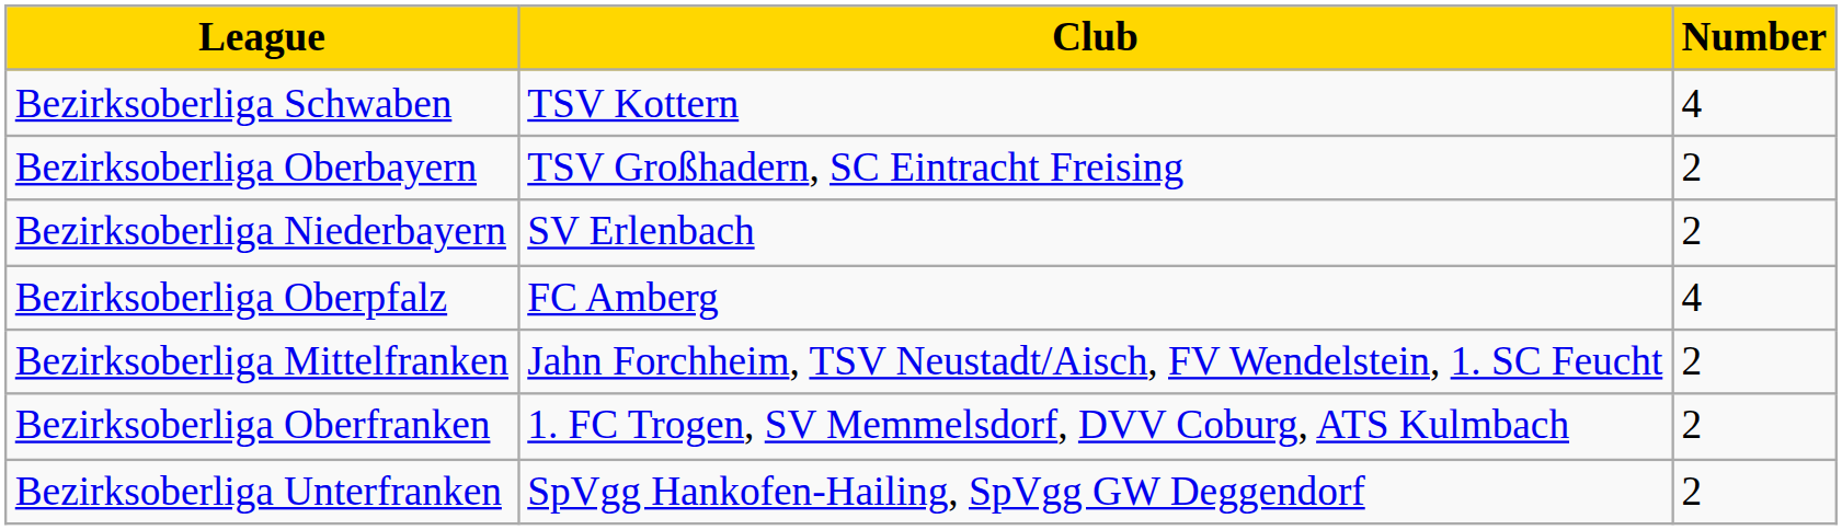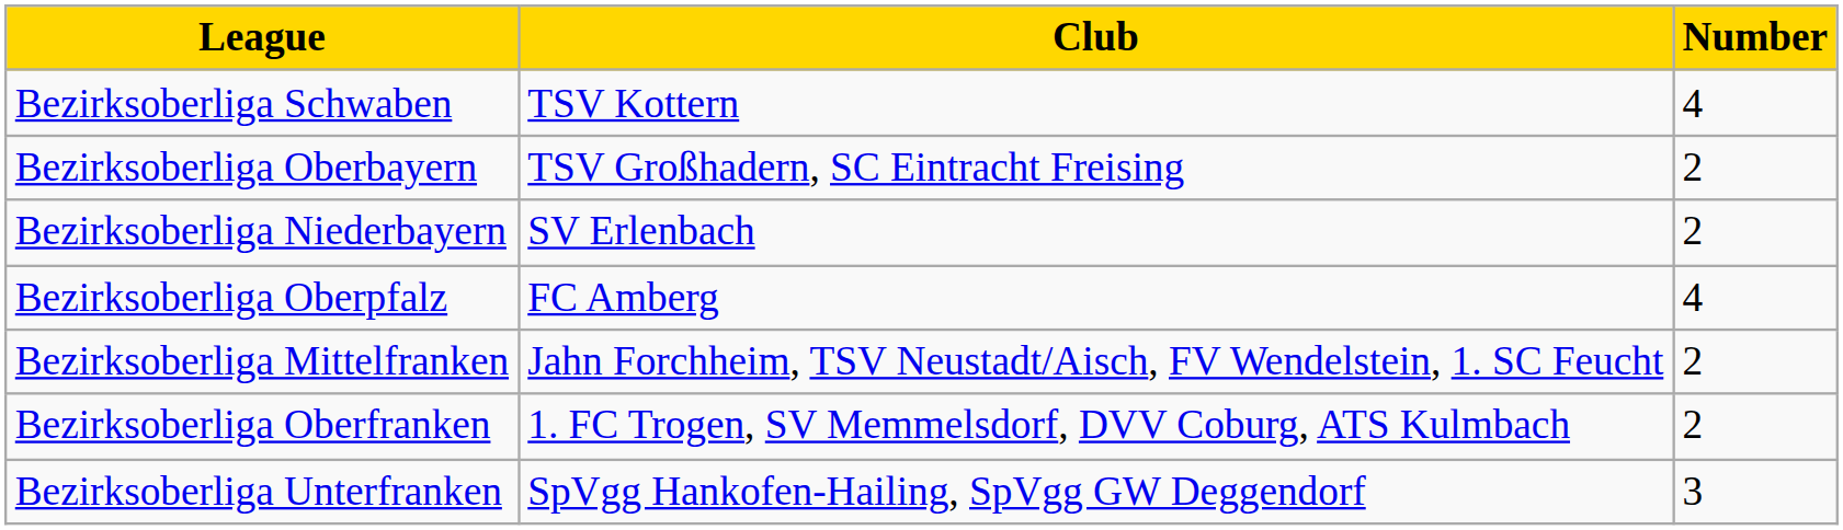Bezirksoberliga Unterfranken | Number: 2 -> 3
